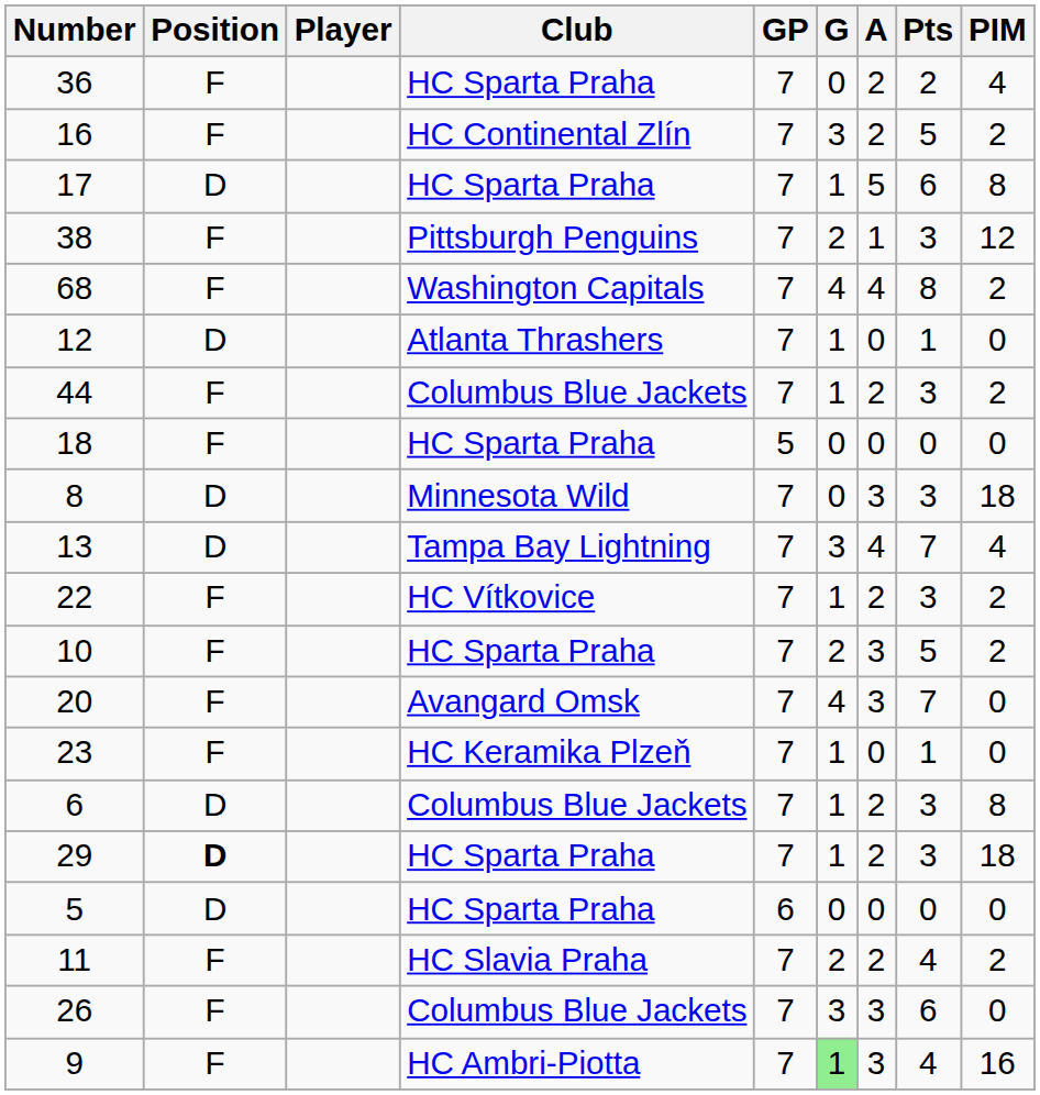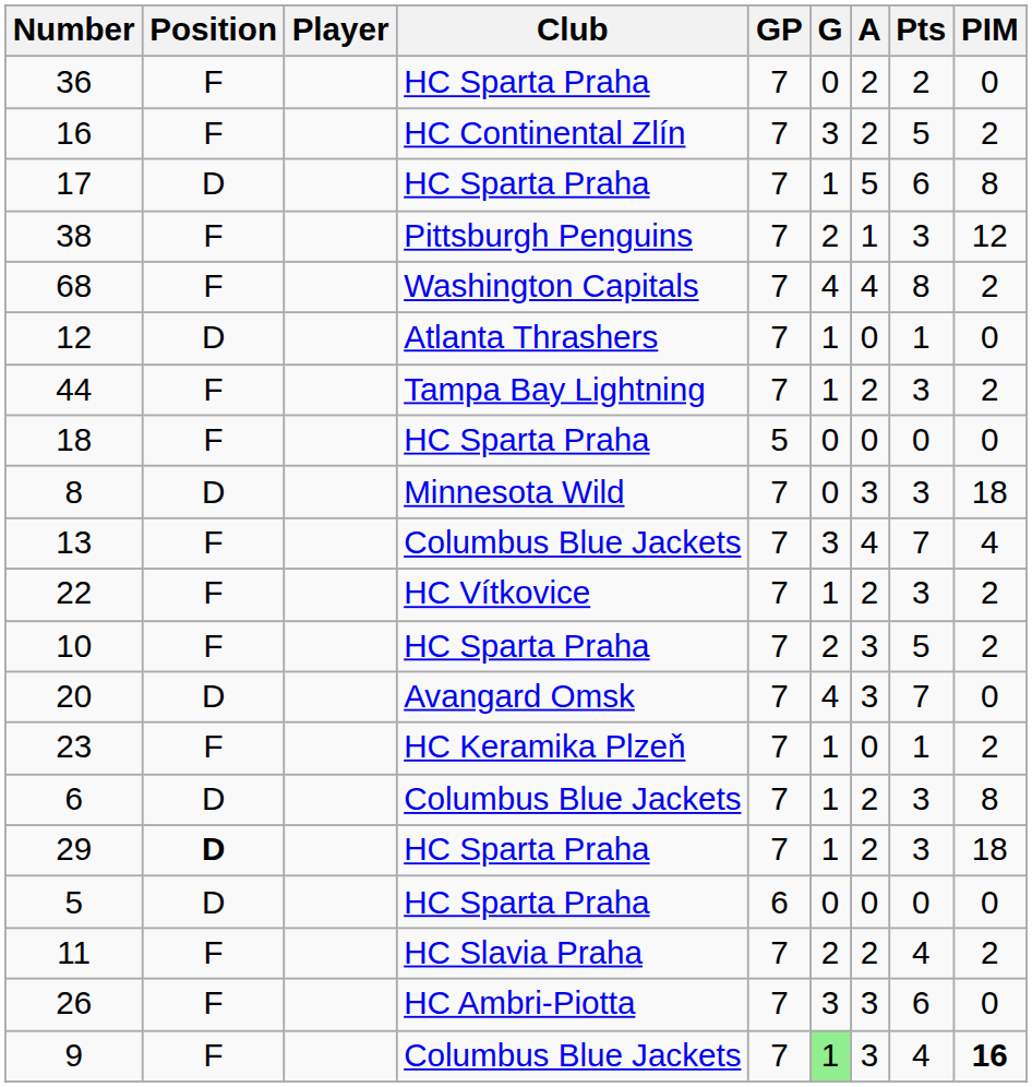36 | PIM: 4 -> 0
44 | Club: Columbus Blue Jackets -> Tampa Bay Lightning
13 | Position: D -> F
13 | Club: Tampa Bay Lightning -> Columbus Blue Jackets
20 | Position: F -> D
23 | PIM: 0 -> 2
26 | Club: Columbus Blue Jackets -> HC Ambri-Piotta
9 | Club: HC Ambri-Piotta -> Columbus Blue Jackets
9 | PIM: normal -> bold
